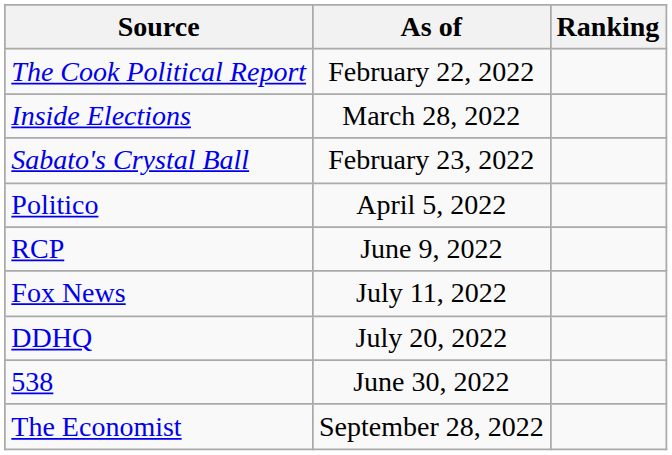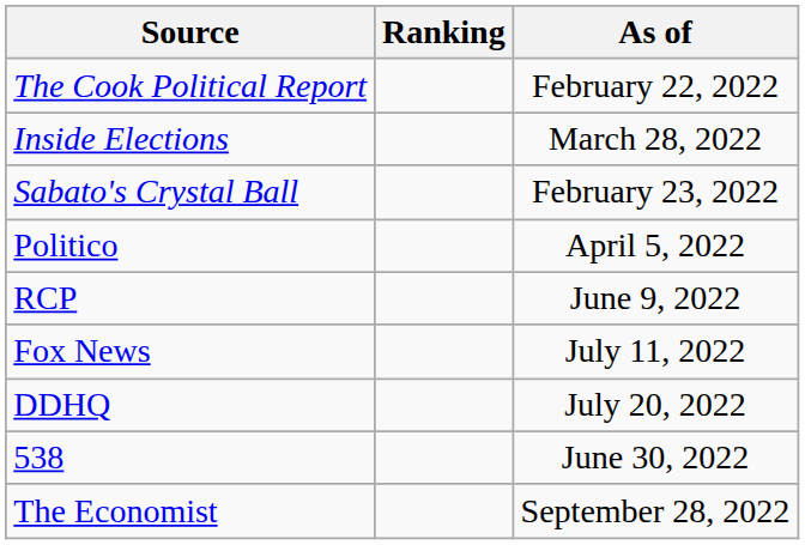columns swapped: Ranking <-> As of
